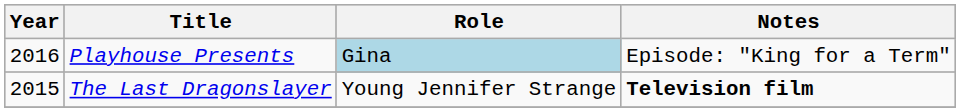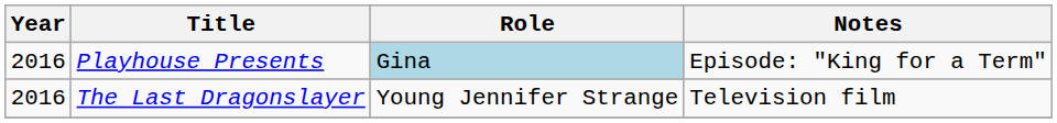The Last Dragonslayer | Year: 2015 -> 2016
The Last Dragonslayer | Notes: bold -> normal
